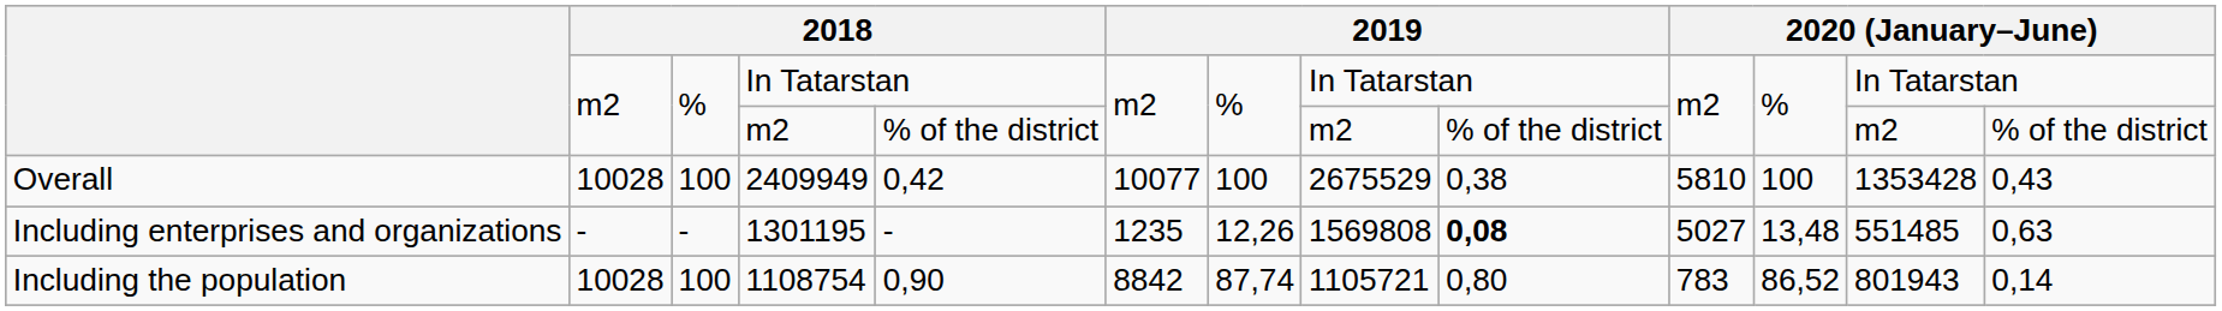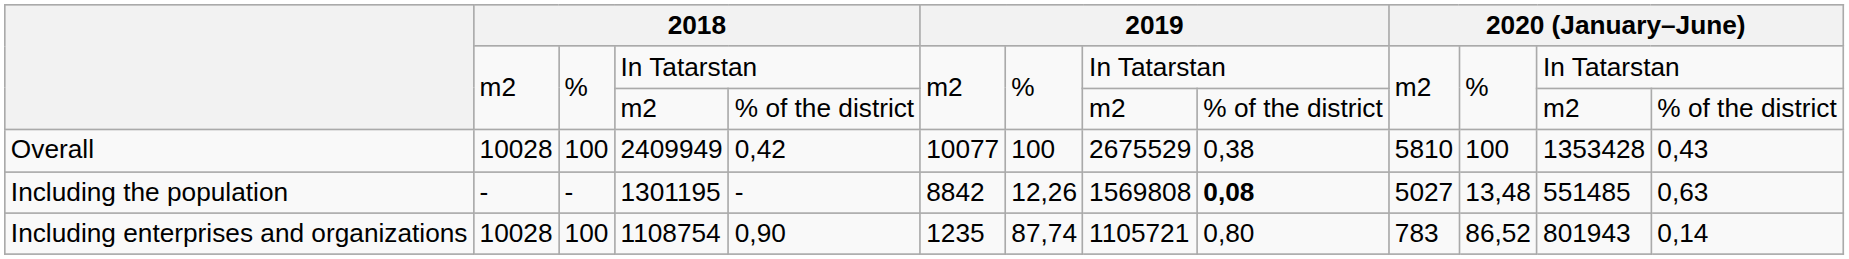1301195 | column 1: Including enterprises and organizations -> Including the population
1301195 | column 6: 1235 -> 8842
1108754 | column 1: Including the population -> Including enterprises and organizations
1108754 | column 6: 8842 -> 1235
